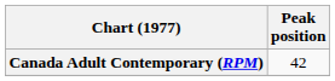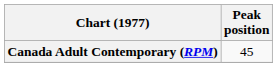Canada Adult Contemporary (RPM) | Peak position: 42 -> 45
